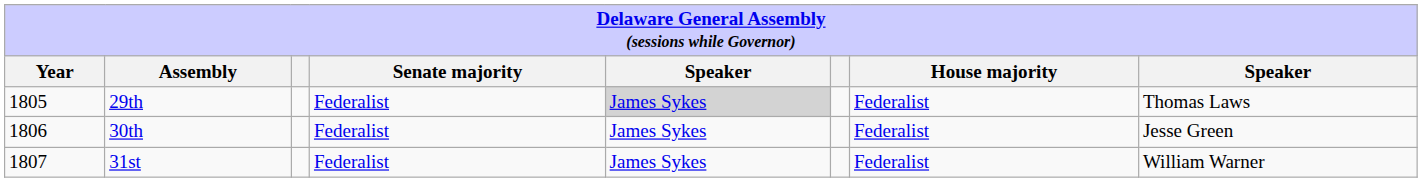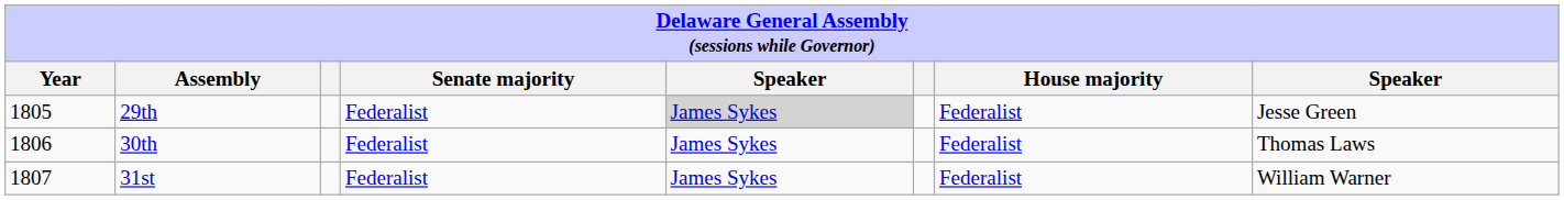29th | column 8: Thomas Laws -> Jesse Green
30th | column 8: Jesse Green -> Thomas Laws
